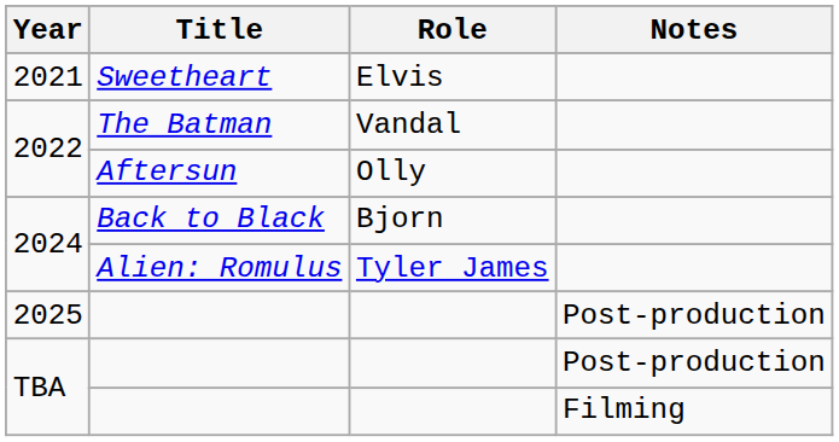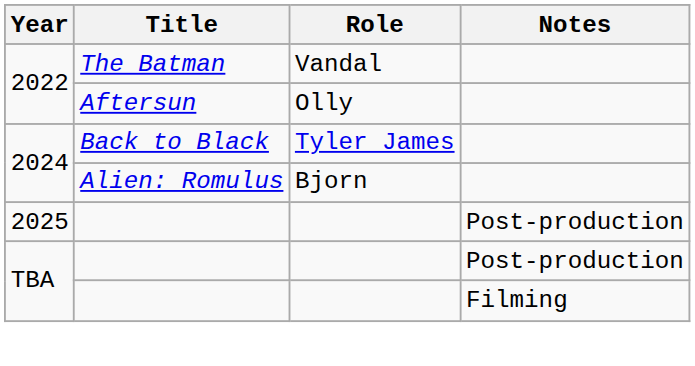- row: 2021 | Sweetheart | Elvis
Back to Black | Role: Bjorn -> Tyler James
Alien: Romulus | Role: Tyler James -> Bjorn
